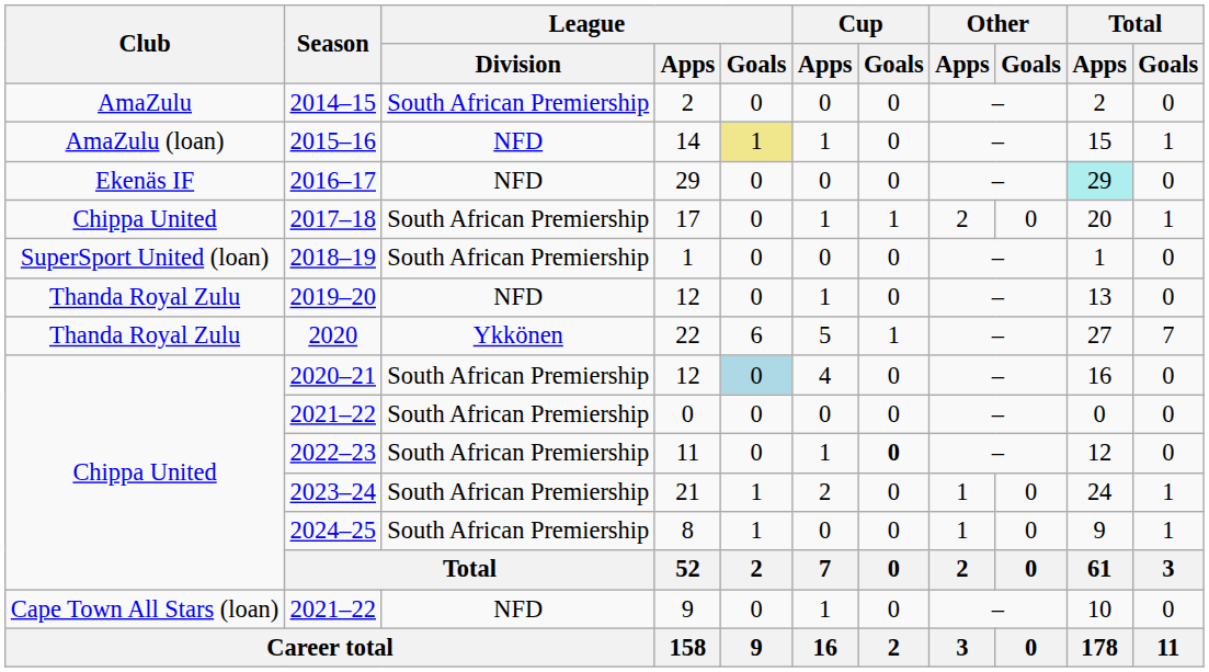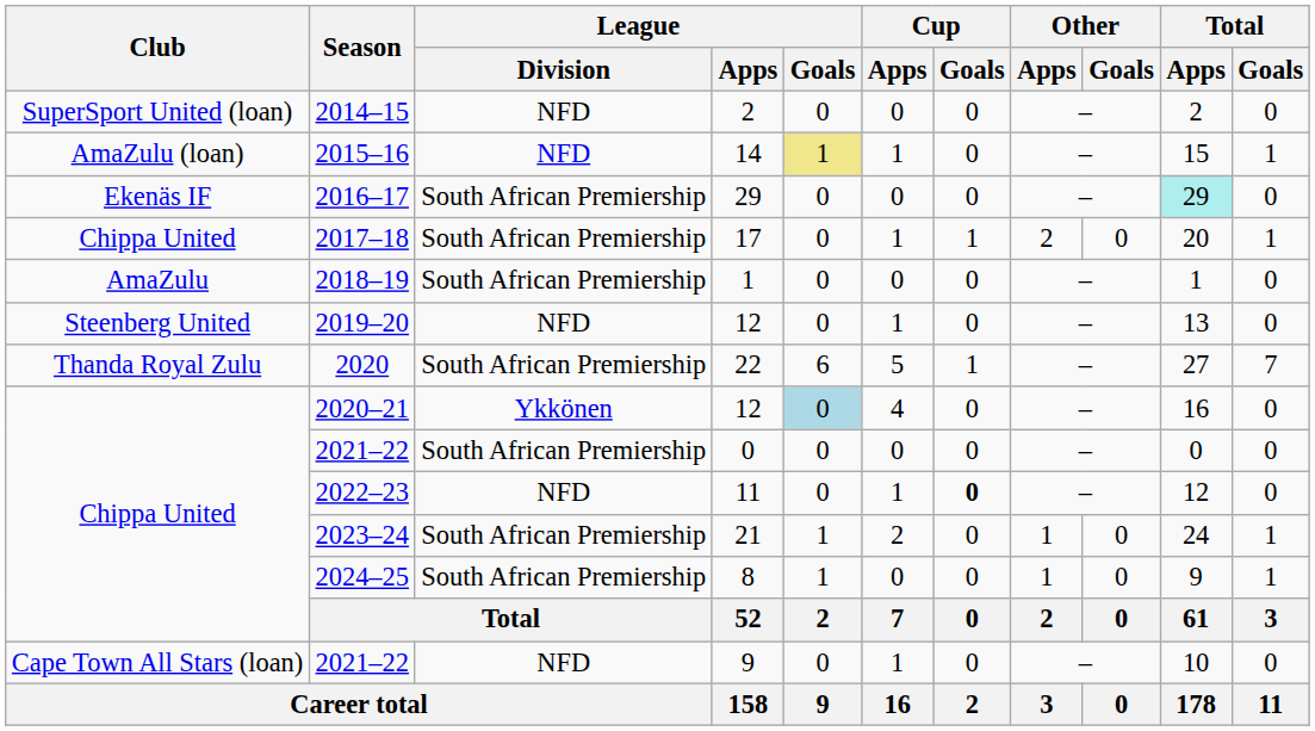2014–15 | Club: AmaZulu -> SuperSport United (loan)
2014–15 | League / Division: South African Premiership -> NFD
2016–17 | League / Division: NFD -> South African Premiership
2018–19 | Club: SuperSport United (loan) -> AmaZulu
2019–20 | Club: Thanda Royal Zulu -> Steenberg United
2020 | League / Division: Ykkönen -> South African Premiership
2020–21 | League / Division: South African Premiership -> Ykkönen
2022–23 | League / Division: South African Premiership -> NFD
